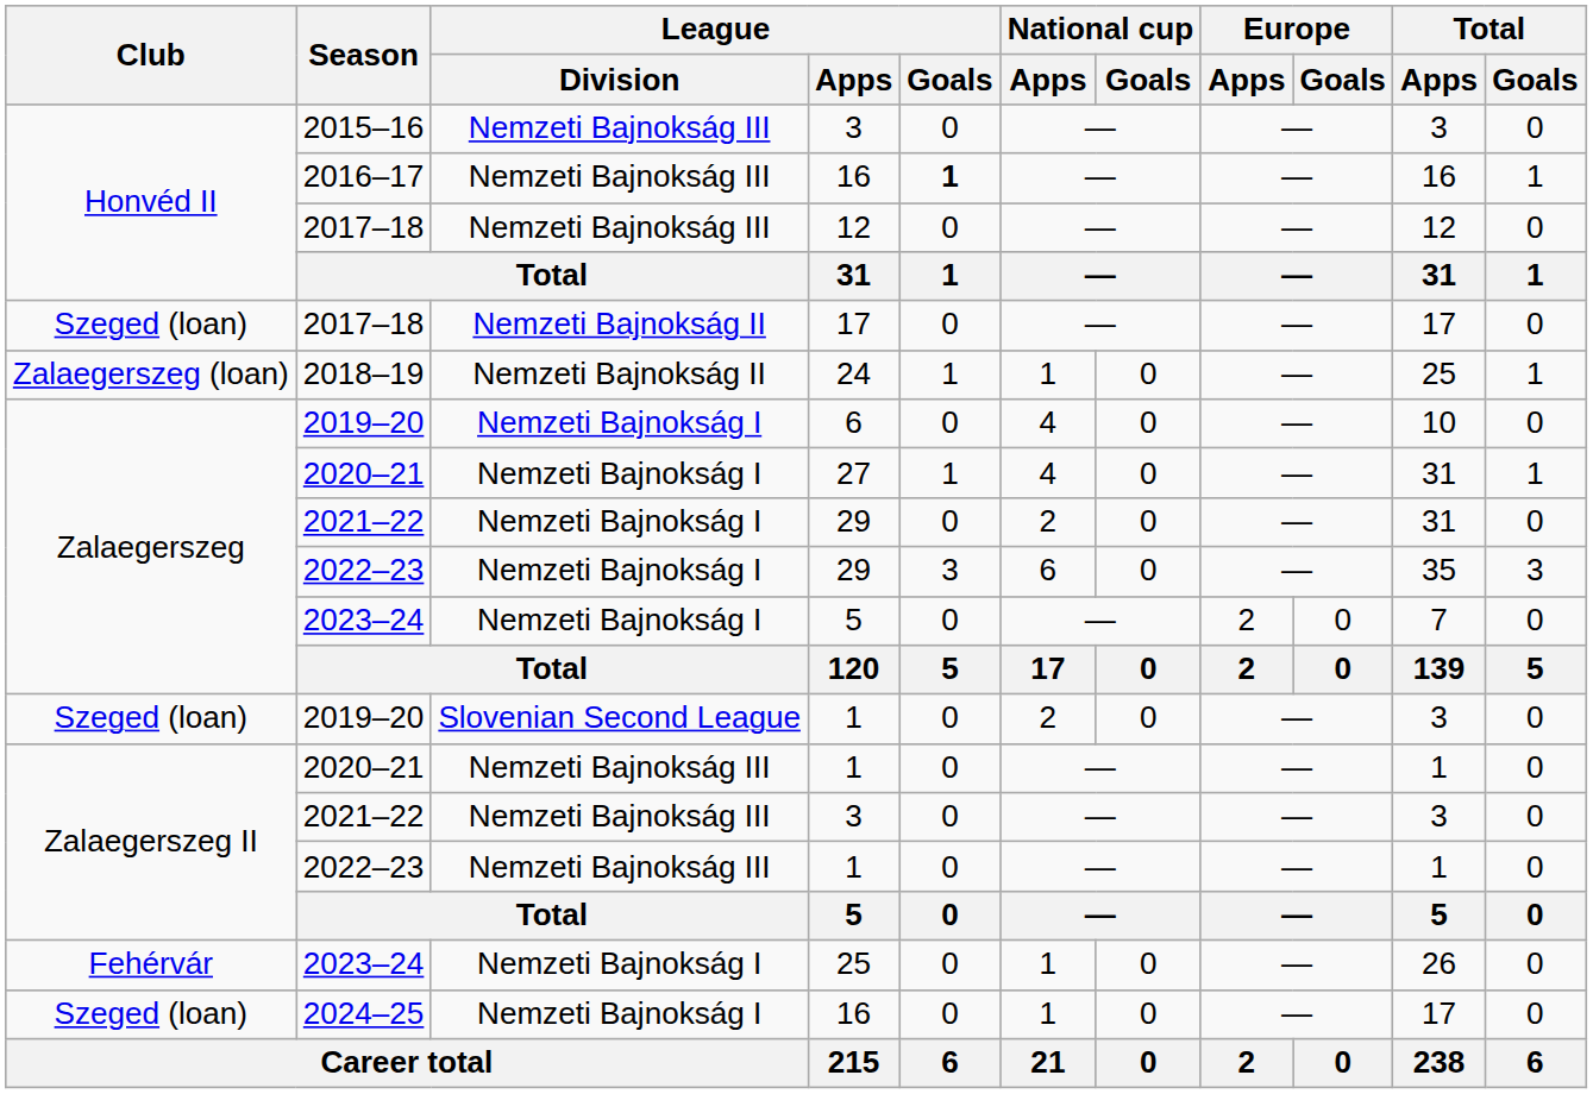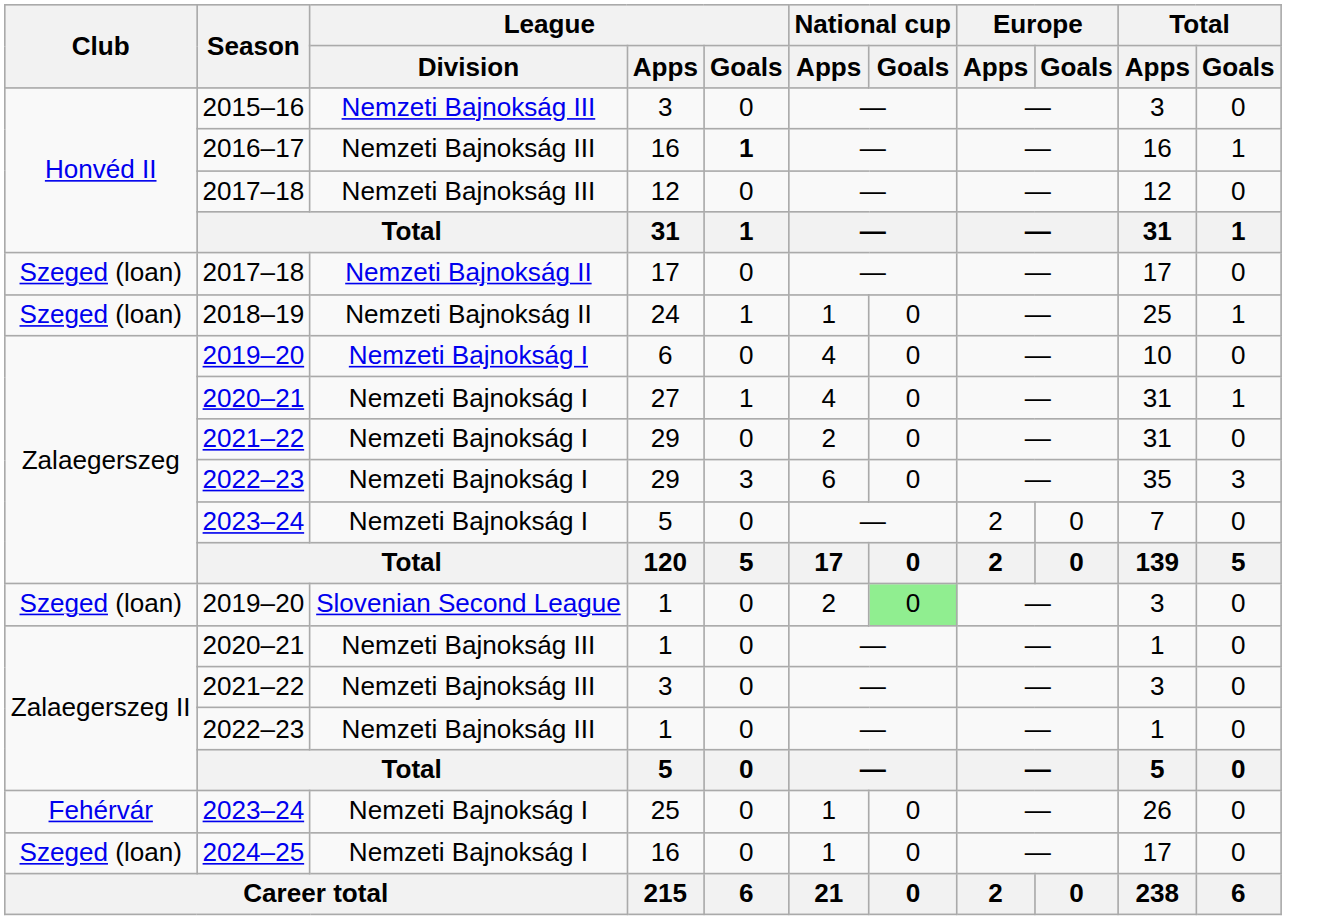24 | Club: Zalaegerszeg (loan) -> Szeged (loan)
2019–20 / 1 | National cup / Goals: no background -> lightgreen background
